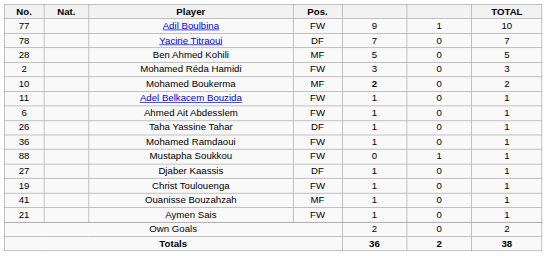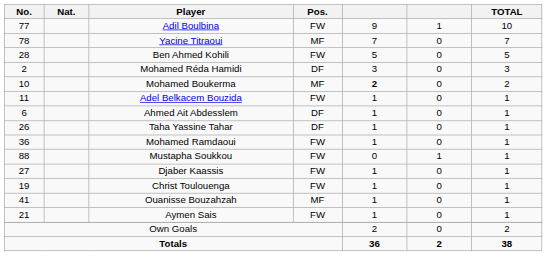Yacine Titraoui | Pos.: DF -> MF
Ben Ahmed Kohili | Pos.: MF -> FW
Mohamed Réda Hamidi | Pos.: FW -> DF
Ahmed Ait Abdesslem | Pos.: FW -> DF
Djaber Kaassis | Pos.: DF -> FW
